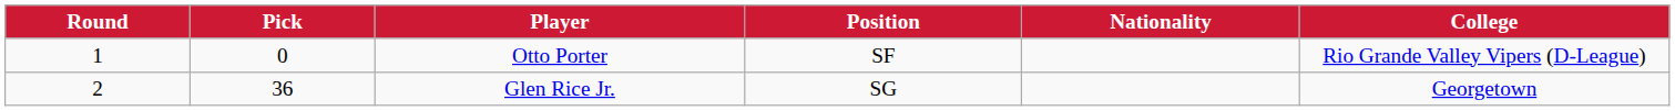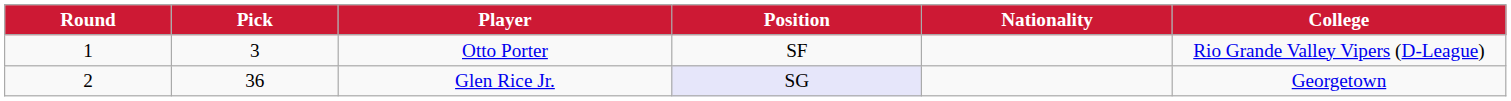Otto Porter | Pick: 0 -> 3
Glen Rice Jr. | Position: no background -> lavender background
